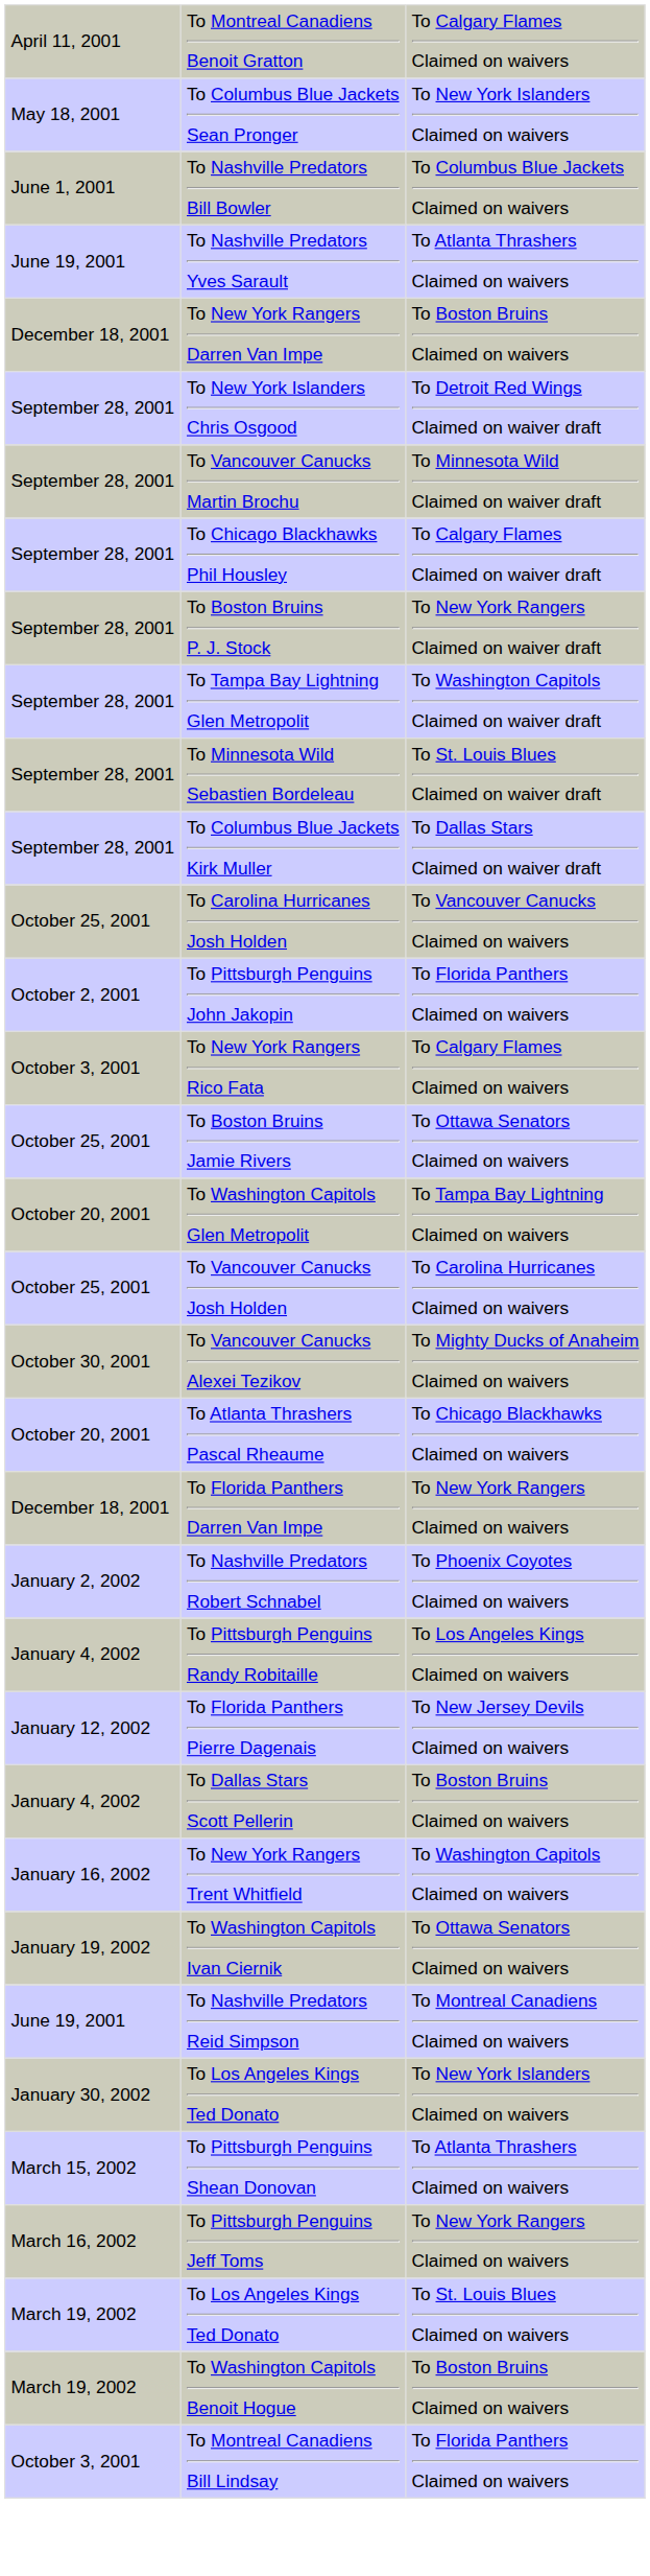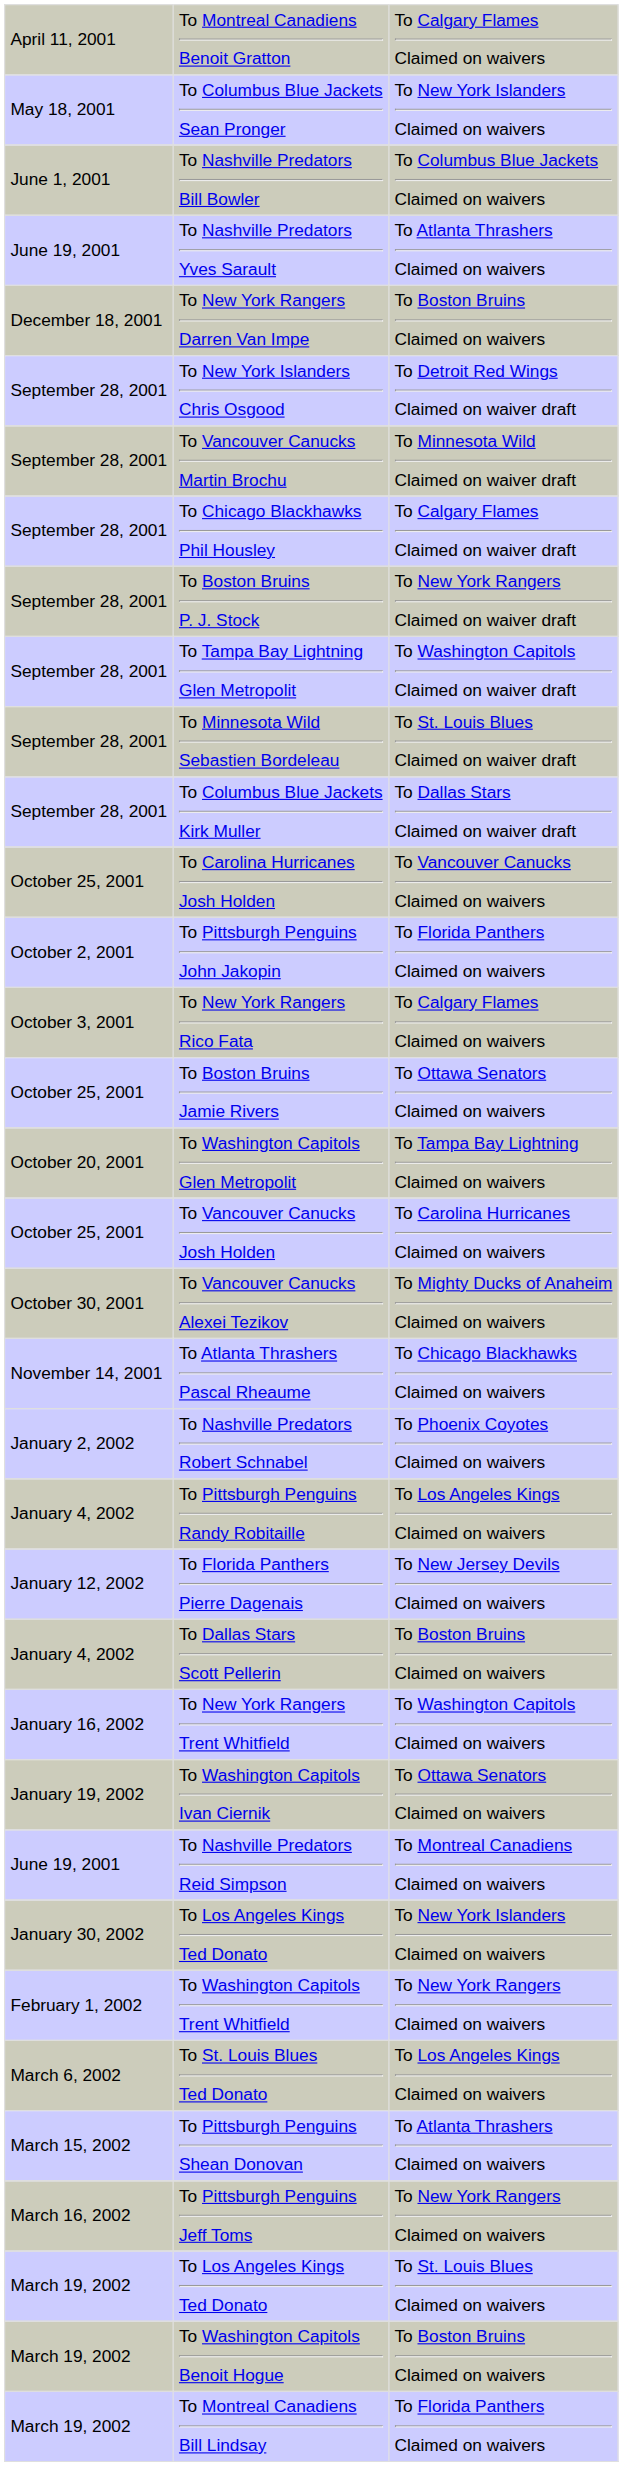To Atlanta Thrashers Pascal Rheaume | column 1: October 20, 2001 -> November 14, 2001
- row: December 18, 2001 | To Florida Panthers Darren Van Impe | To New York Rangers Claimed on waivers
+ row: February 1, 2002 | To Washington Capitols Trent Whitfield | To New York Rangers Claimed on waivers
+ row: March 6, 2002 | To St. Louis Blues Ted Donato | To Los Angeles Kings Claimed on waivers
To Montreal Canadiens Bill Lindsay | column 1: October 3, 2001 -> March 19, 2002
